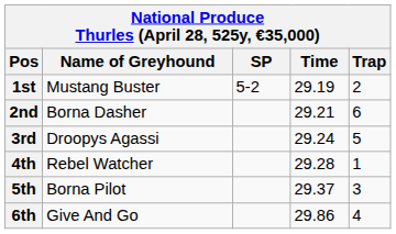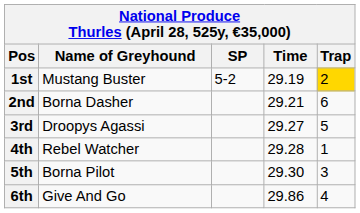1st | Trap: no background -> gold background
3rd | Time: 29.24 -> 29.27
5th | Time: 29.37 -> 29.30
